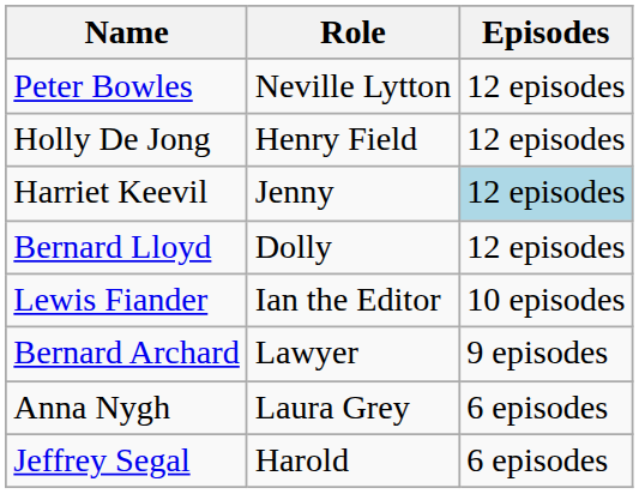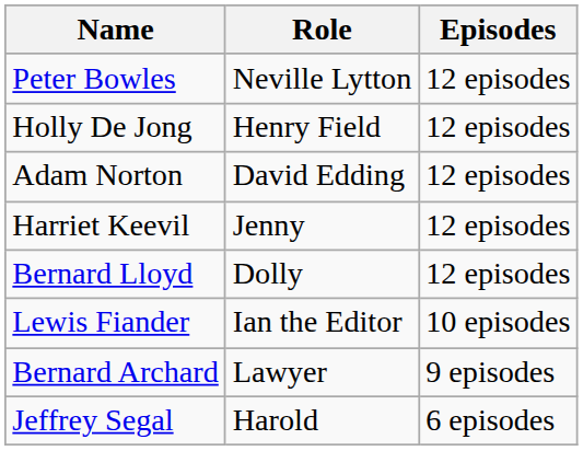+ row: Adam Norton | David Edding | 12 episodes
Harriet Keevil | Episodes: lightblue background -> no background
- row: Anna Nygh | Laura Grey | 6 episodes
